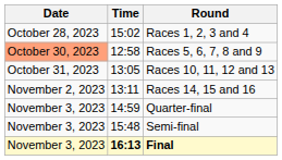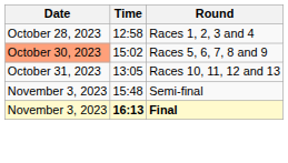Races 1, 2, 3 and 4 | Time: 15:02 -> 12:58
Races 5, 6, 7, 8 and 9 | Time: 12:58 -> 15:02
- row: November 2, 2023 | 13:11 | Races 14, 15 and 16
- row: November 3, 2023 | 14:59 | Quarter-final
